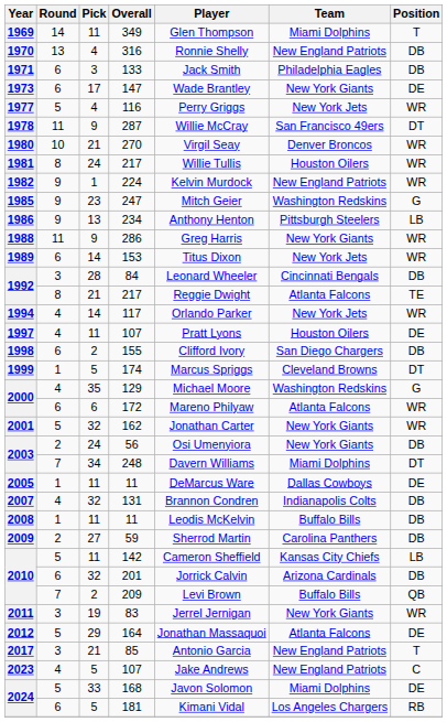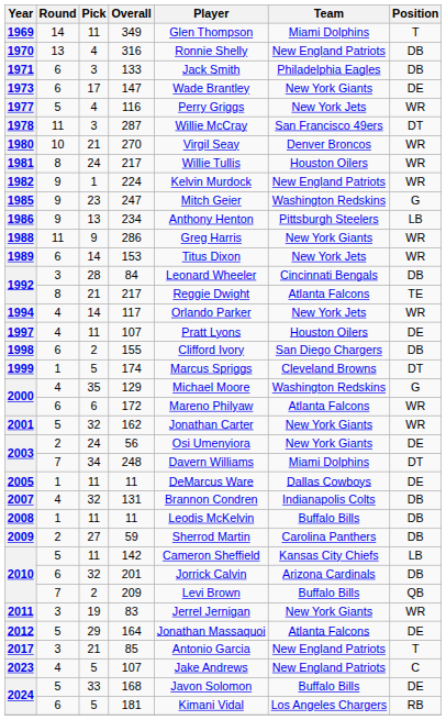287 | Pick: 9 -> 3
56 | Position: DB -> DE
168 | Team: Miami Dolphins -> Buffalo Bills
